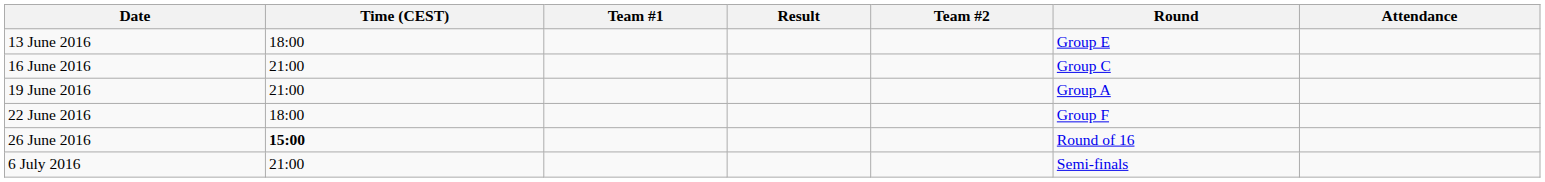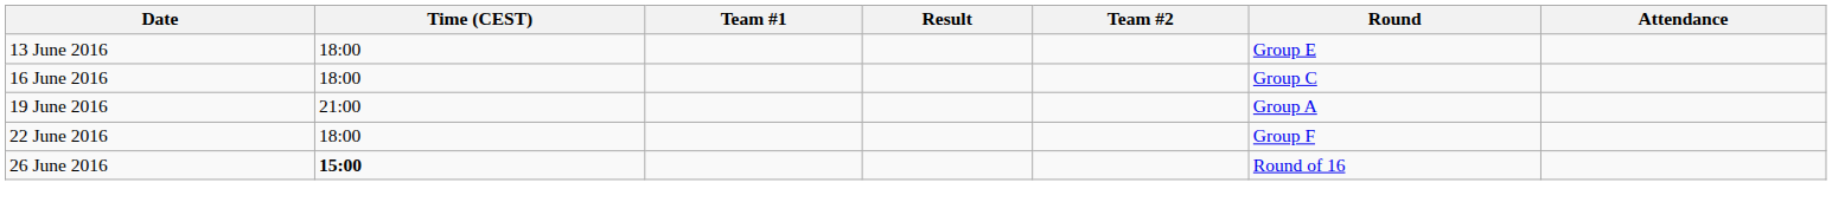16 June 2016 | Time (CEST): 21:00 -> 18:00
- row: 6 July 2016 | 21:00 | Semi-finals
